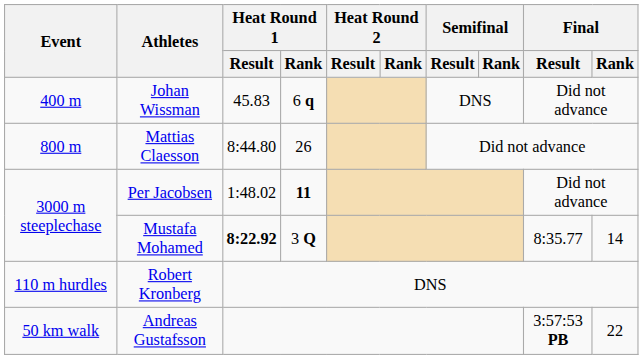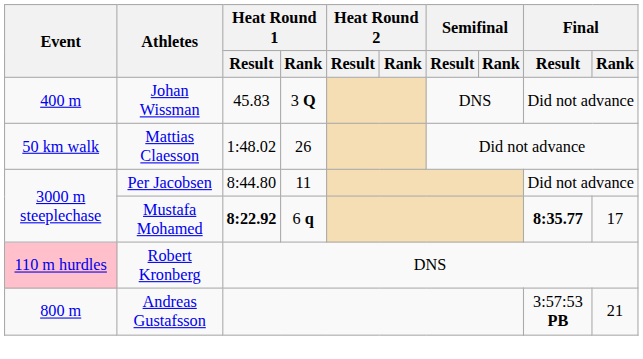Johan Wissman | Heat Round 1 / Rank: 6 q -> 3 Q
Mattias Claesson | Event: 800 m -> 50 km walk
Mattias Claesson | Heat Round 1 / Result: 8:44.80 -> 1:48.02
Per Jacobsen | Heat Round 1 / Result: 1:48.02 -> 8:44.80
Per Jacobsen | Heat Round 1 / Rank: bold -> normal
Mustafa Mohamed | Heat Round 1 / Rank: 3 Q -> 6 q
Mustafa Mohamed | Final / Result: normal -> bold
Mustafa Mohamed | Final / Rank: 14 -> 17
Robert Kronberg | Event: no background -> pink background
Andreas Gustafsson | Event: 50 km walk -> 800 m
Andreas Gustafsson | Final / Rank: 22 -> 21
